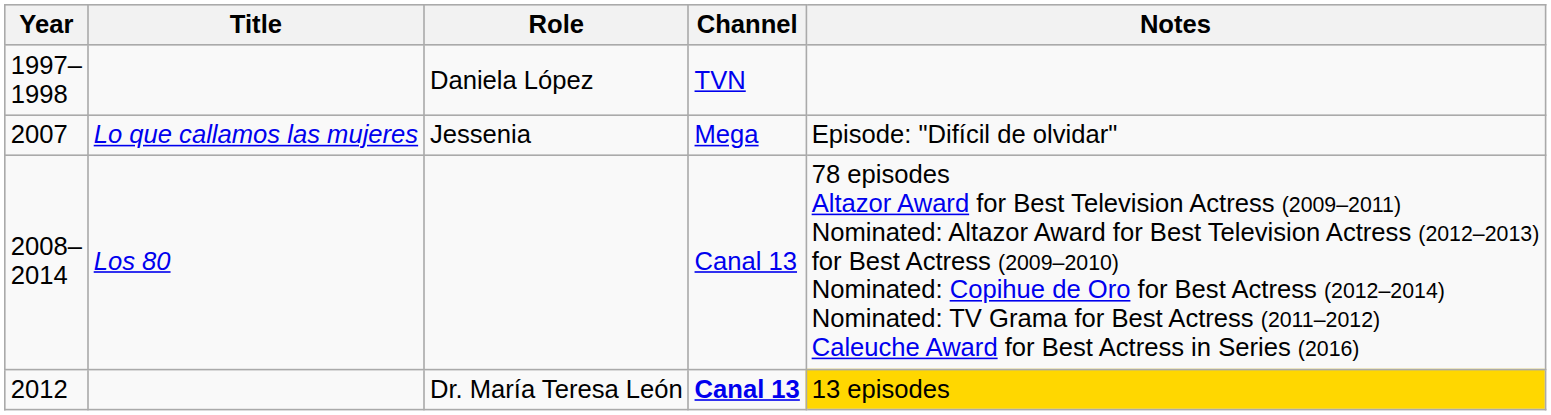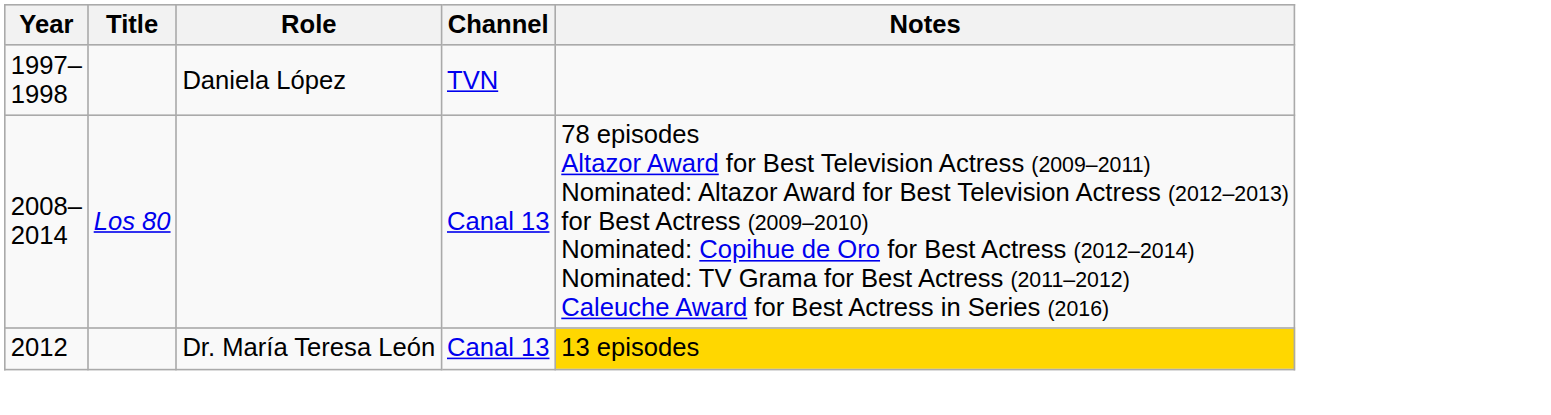- row: 2007 | Lo que callamos las mujeres | Jessenia | Mega | Episode: "Difícil de olvidar"
Dr. María Teresa León | Channel: bold -> normal
